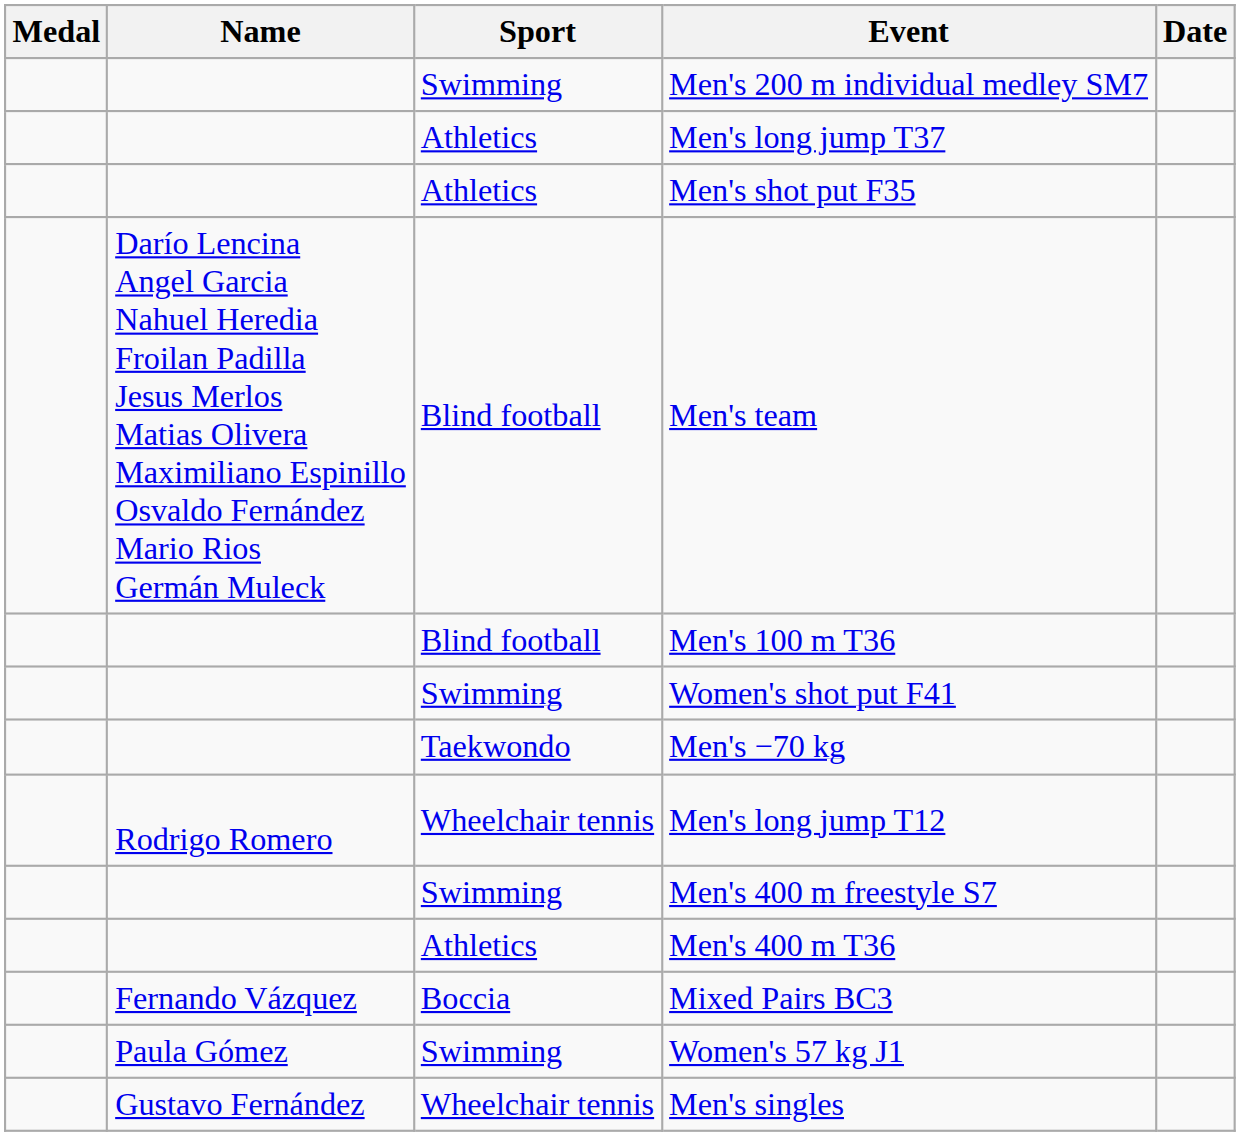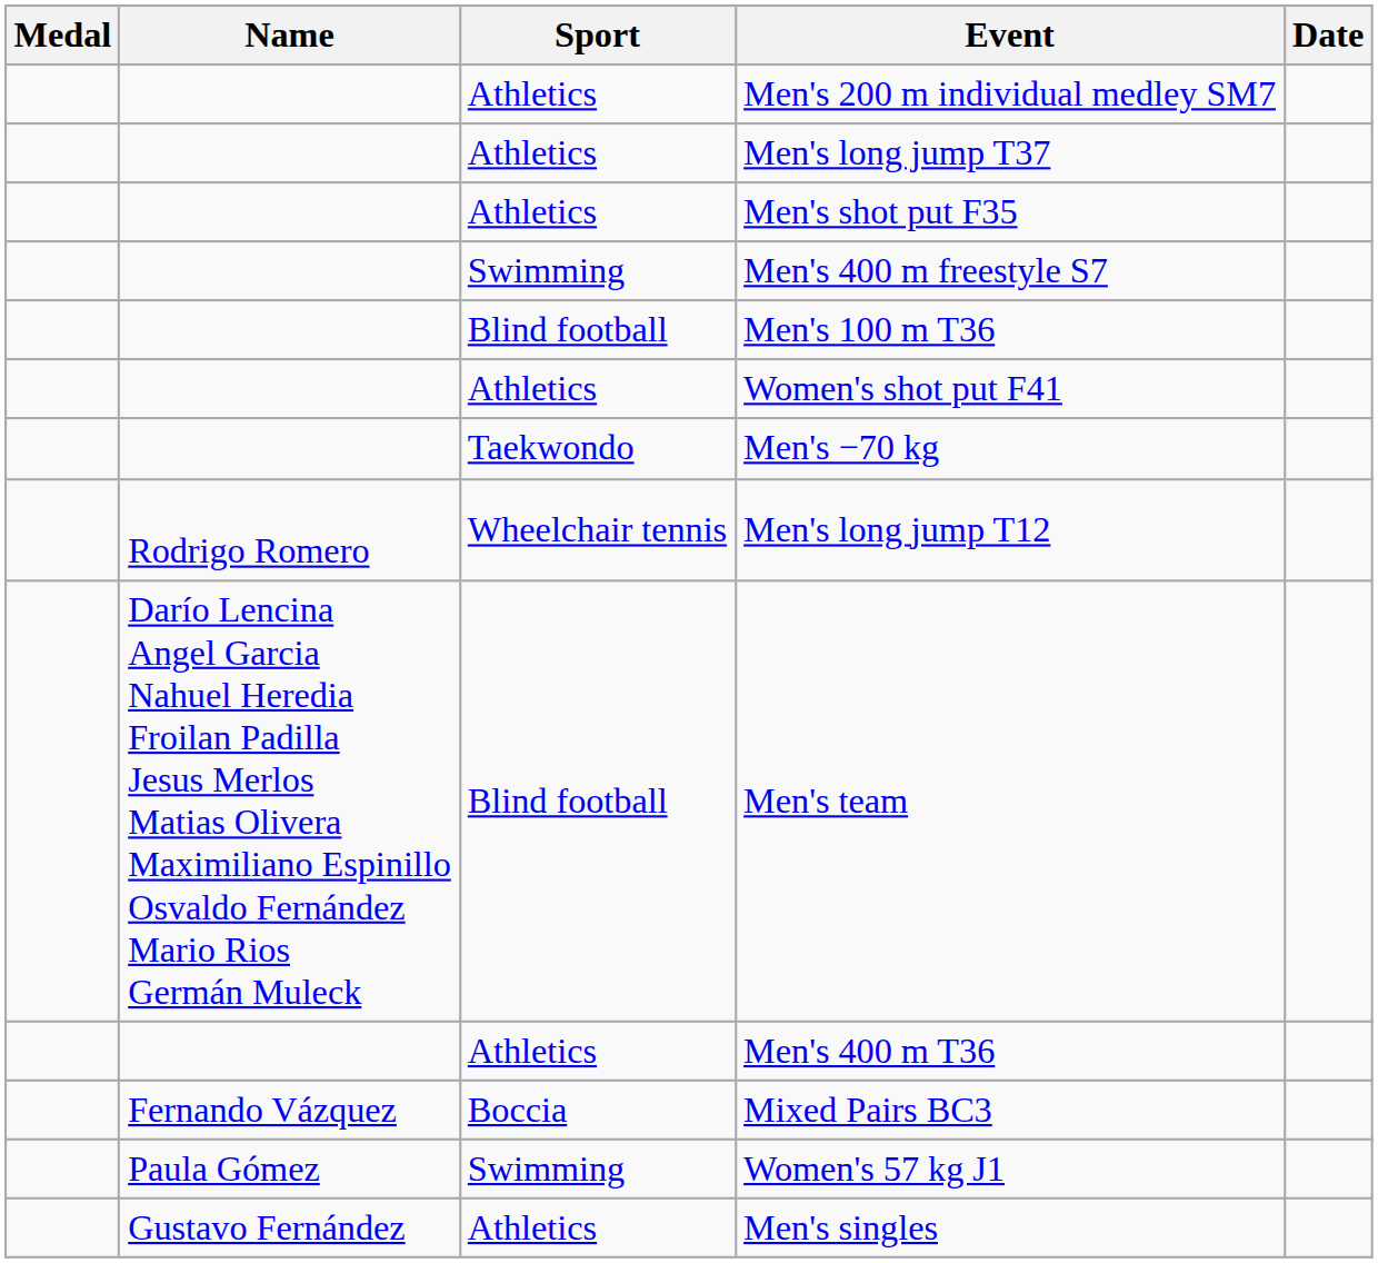Men's 200 m individual medley SM7 | Sport: Swimming -> Athletics
rows swapped: Men's team <-> Men's 400 m freestyle S7
Women's shot put F41 | Sport: Swimming -> Athletics
Men's singles | Sport: Wheelchair tennis -> Athletics
